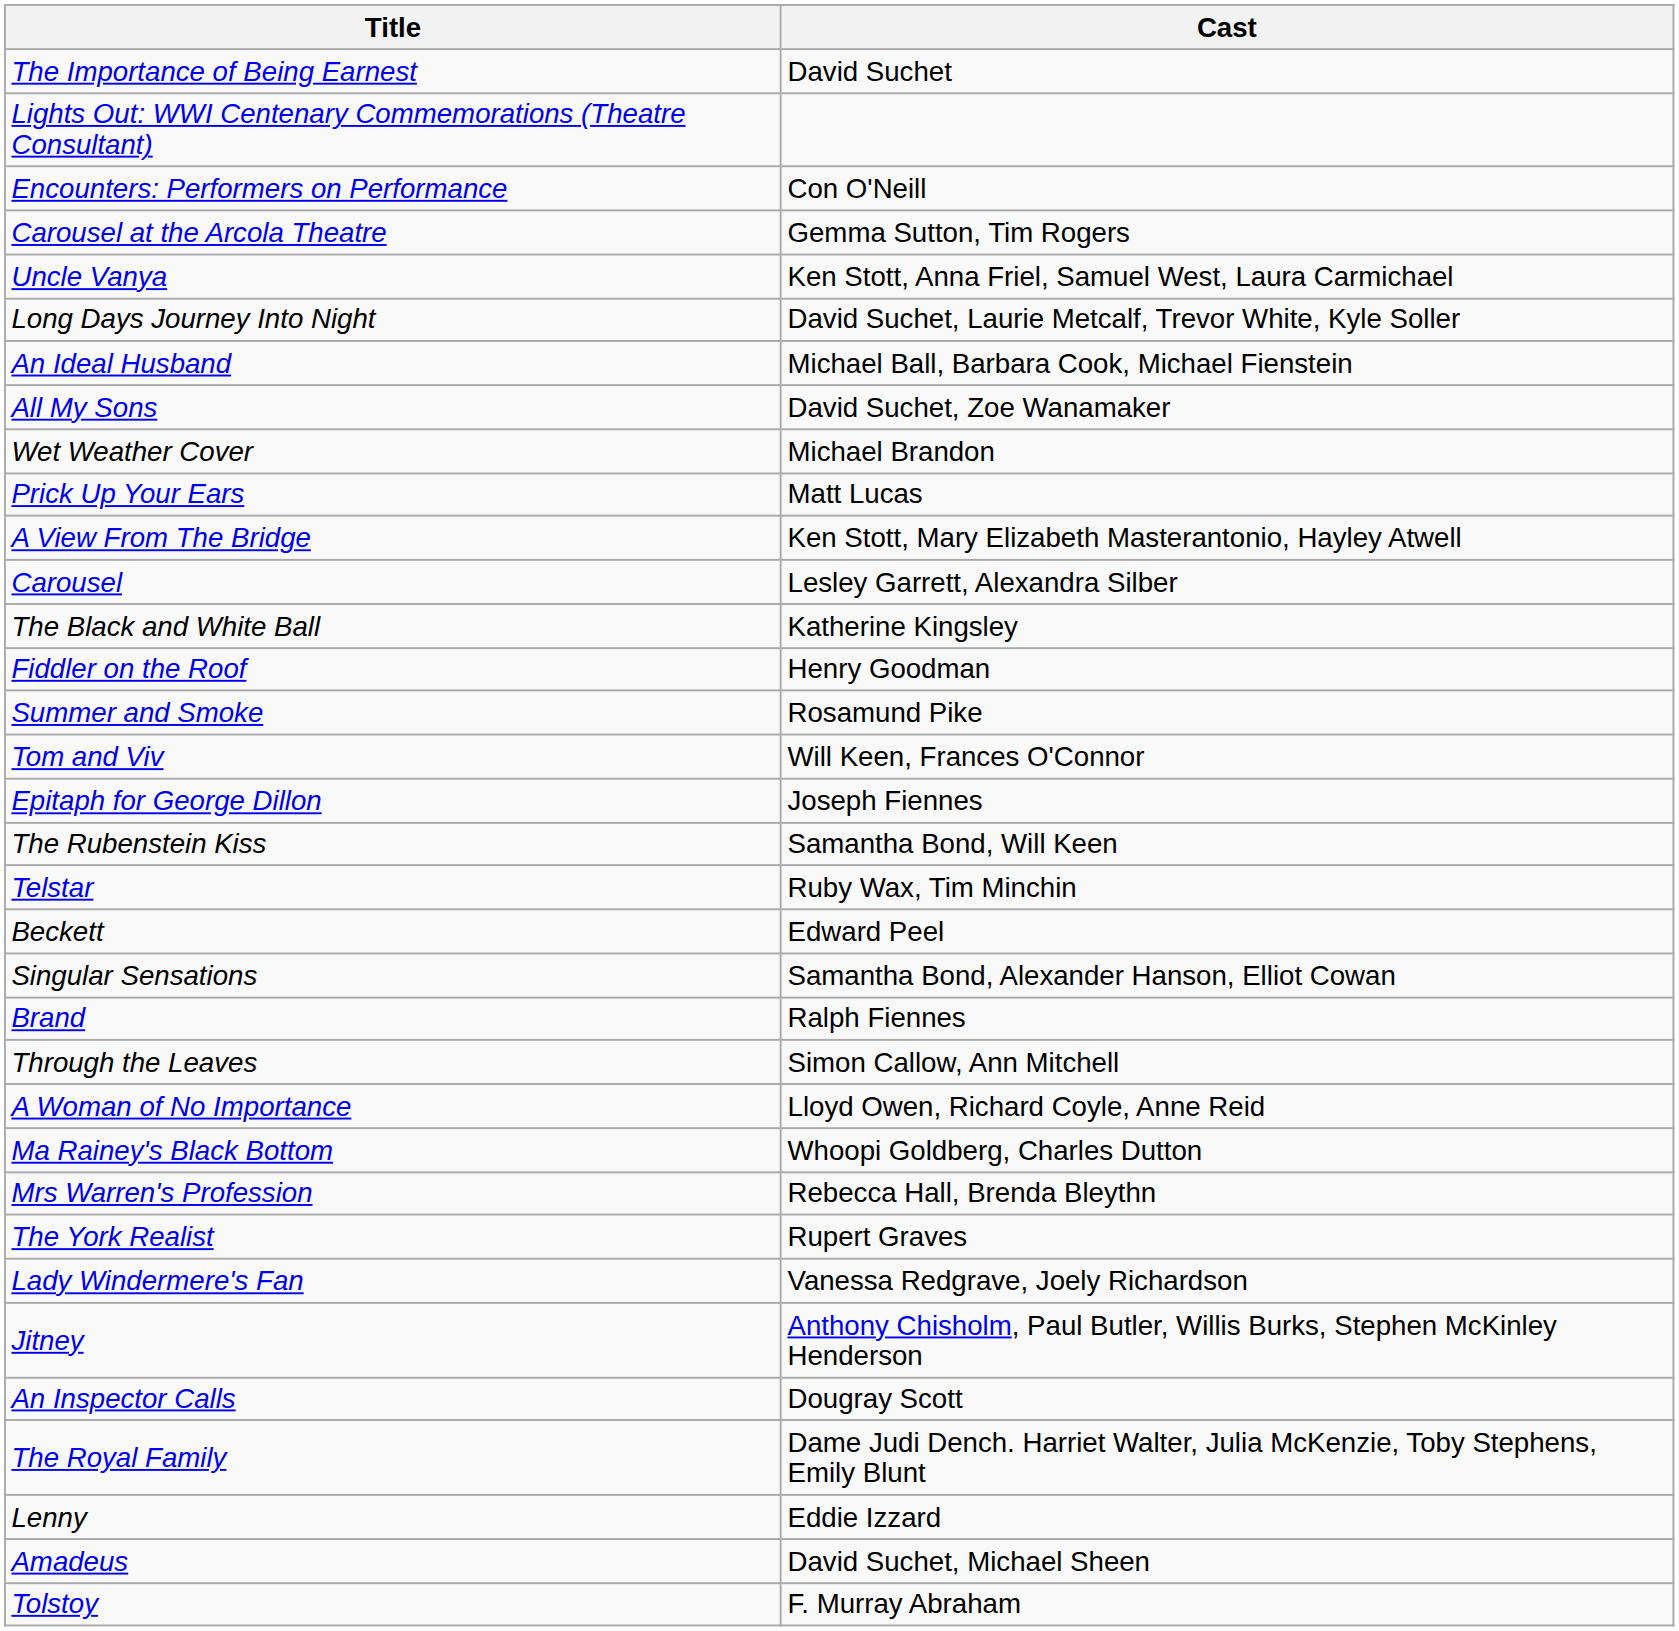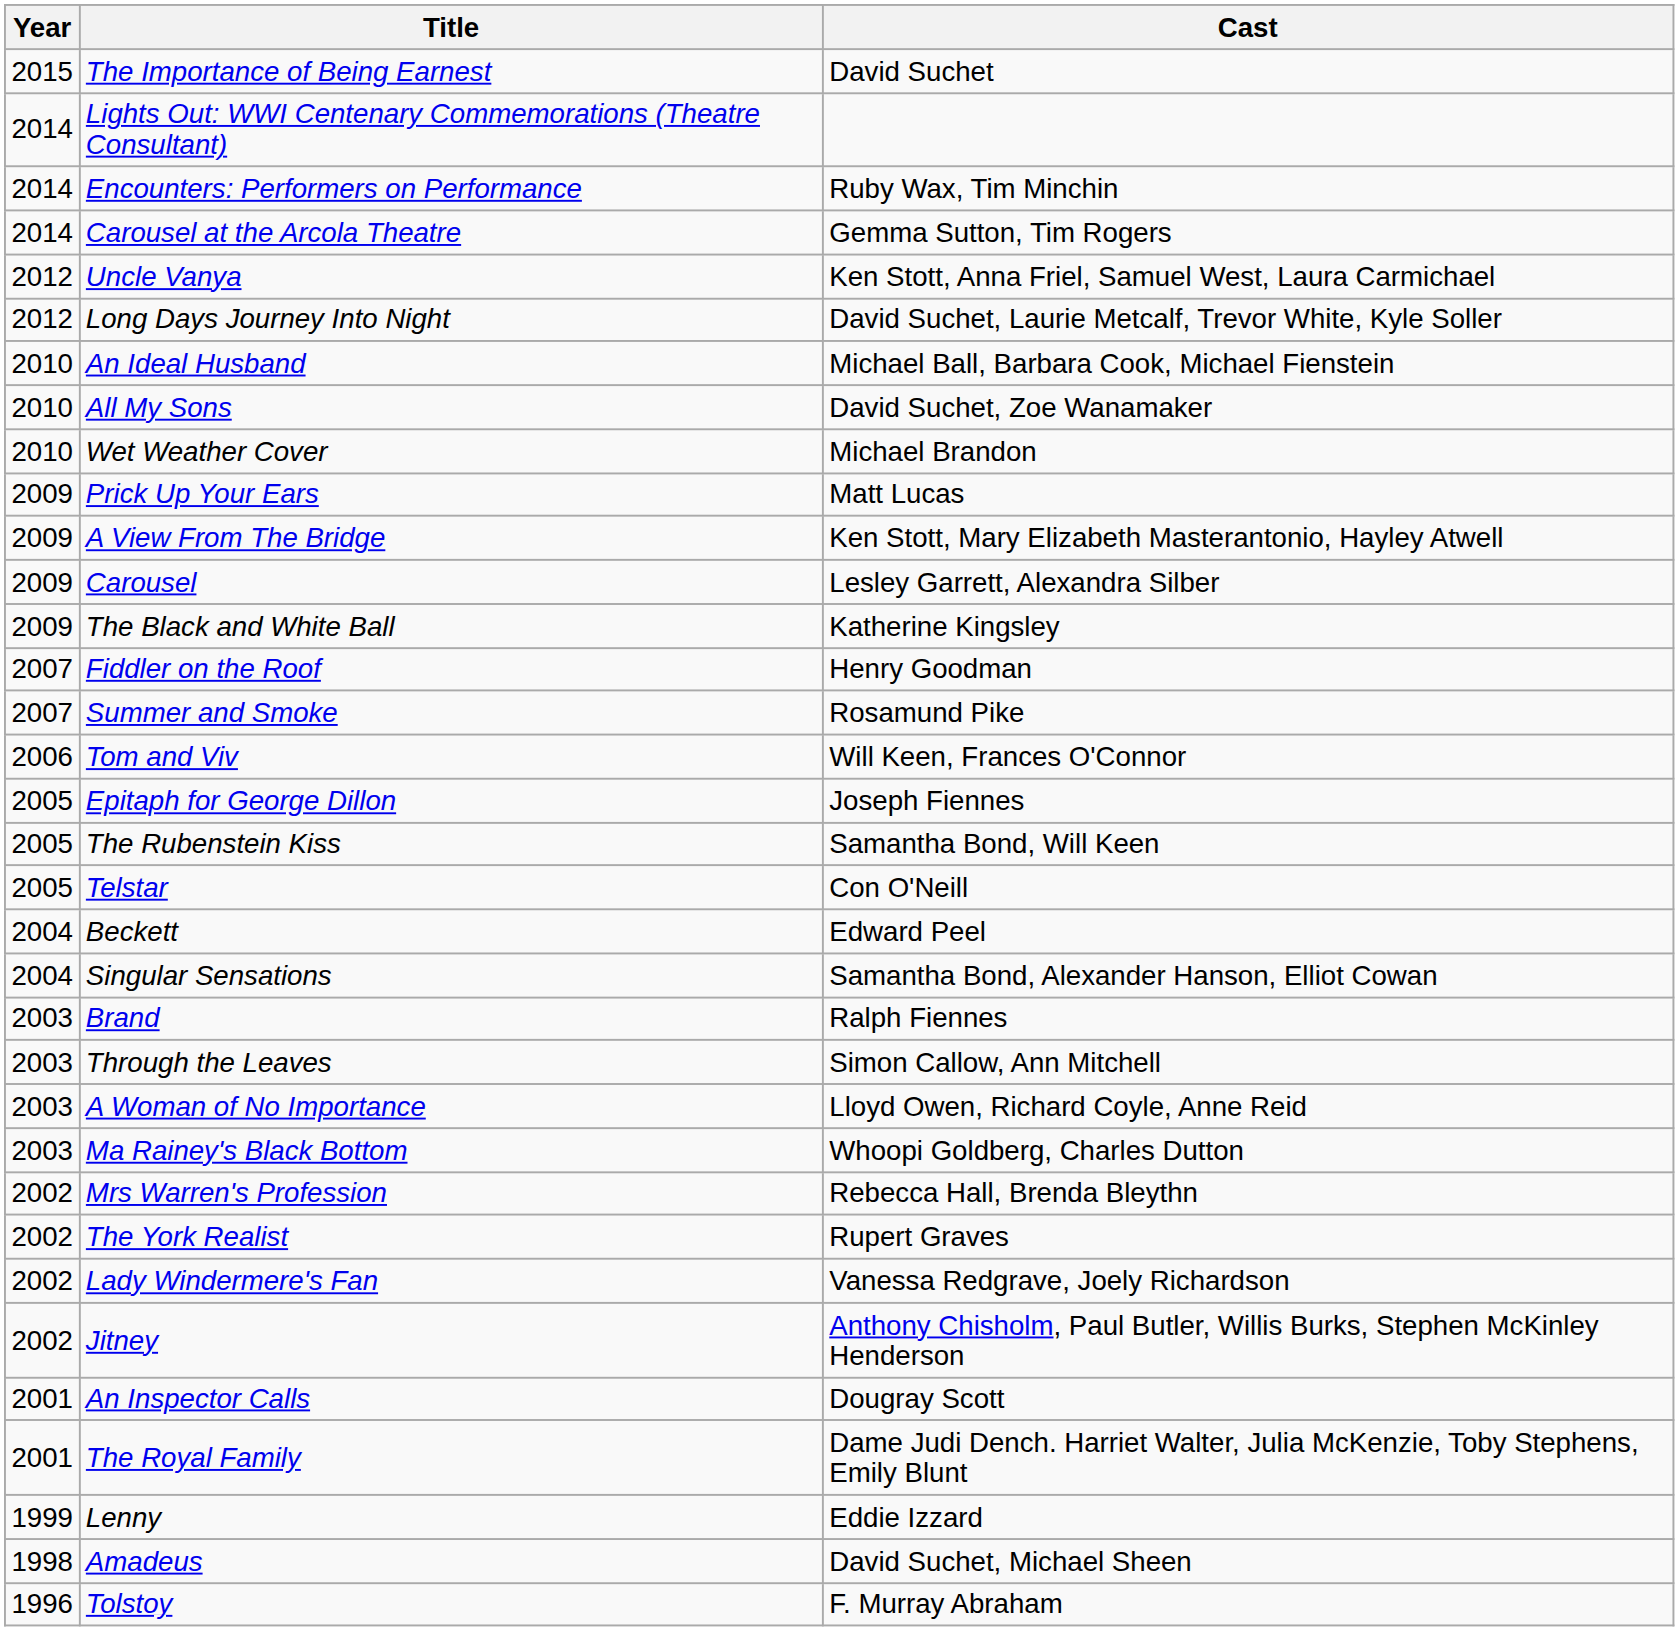+ column: Year | 2015 | 2014 | 2014 | 2014 | 2012 | 2012 | 2010 | 2010 | 2010 | 2009 | 2009 | 2009 | 2009 | 2007 | 2007 | 2006 | 2005 | 2005 | 2005 | 2004 | 2004 | 2003 | 2003 | 2003 | 2003 | 2002 | 2002 | 2002 | 2002 | 2001 | 2001 | 1999 | 1998 | 1996
Encounters: Performers on Performance | Cast: Con O'Neill -> Ruby Wax, Tim Minchin
Telstar | Cast: Ruby Wax, Tim Minchin -> Con O'Neill
